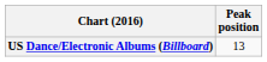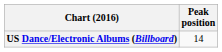US Dance/Electronic Albums (Billboard) | Peak position: 13 -> 14
